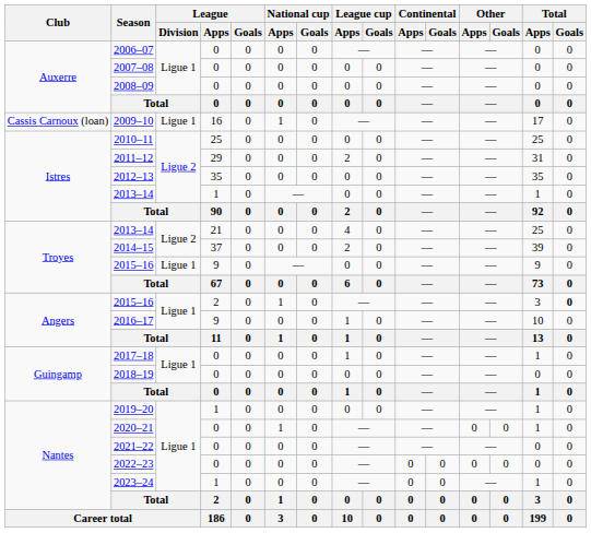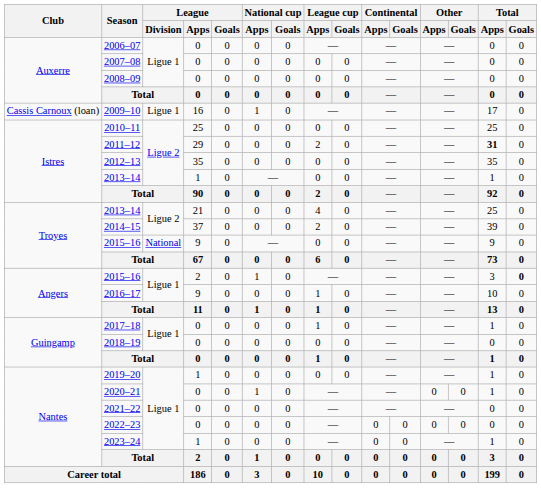2011–12 | Total / Apps: normal -> bold
2015–16 / 9 | League / Division: Ligue 1 -> National
